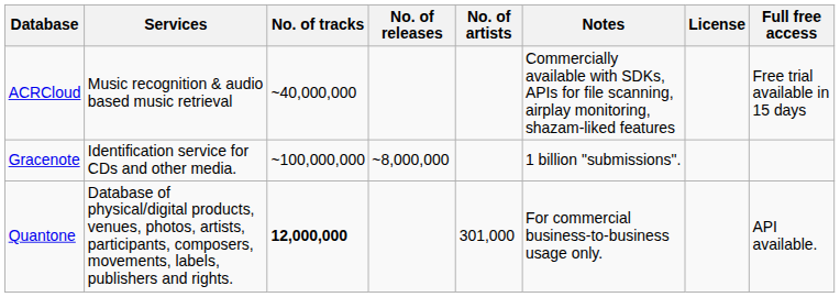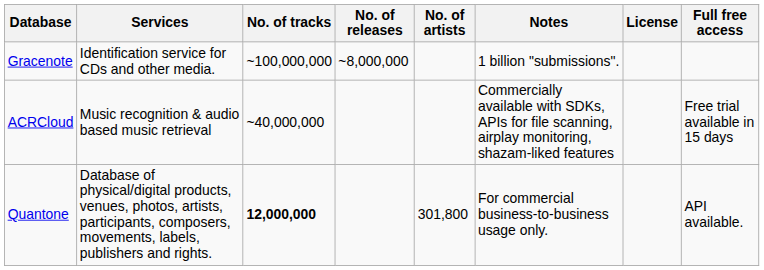rows swapped: ACRCloud <-> Gracenote
Quantone | No. of artists: 301,000 -> 301,800
